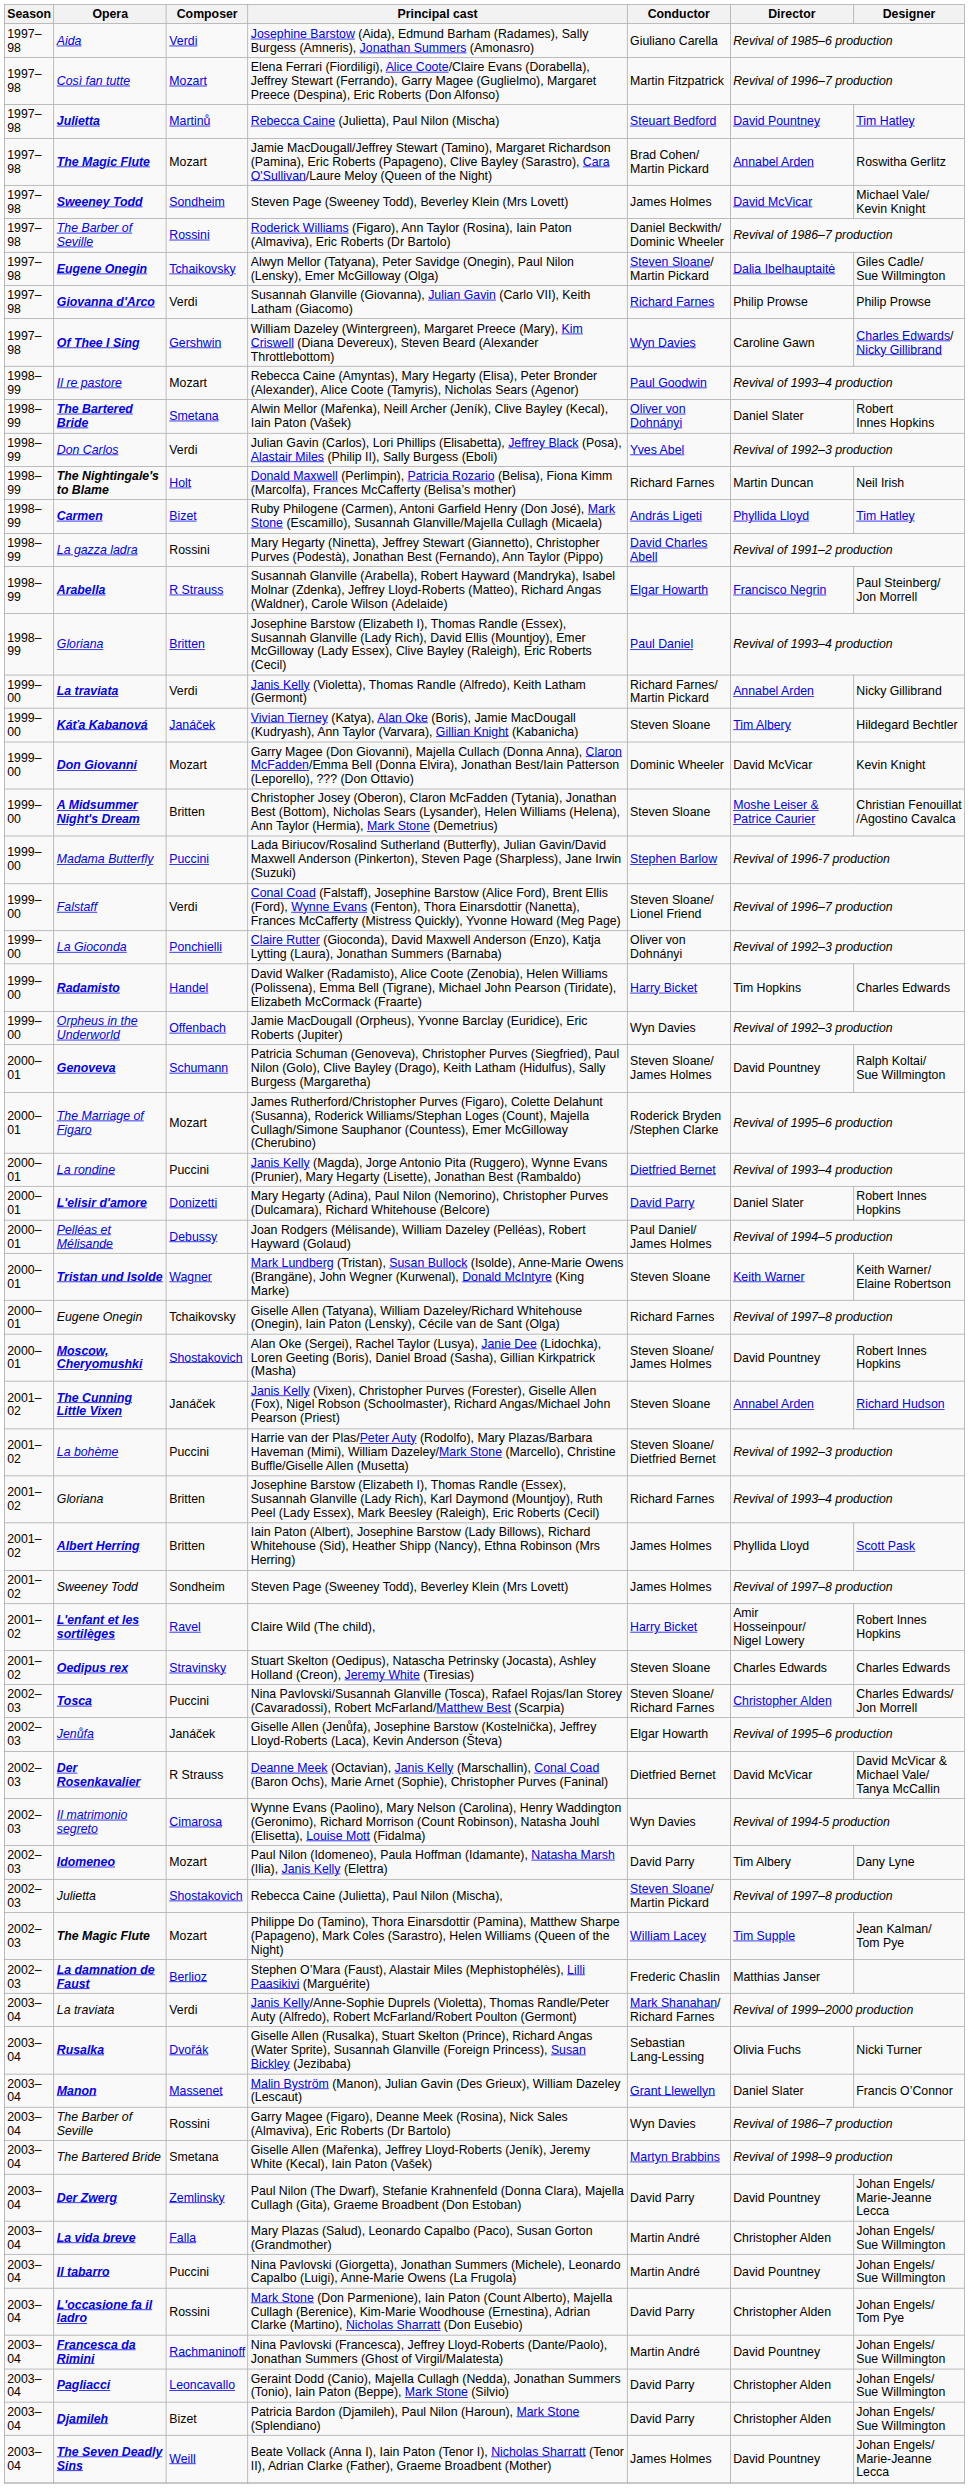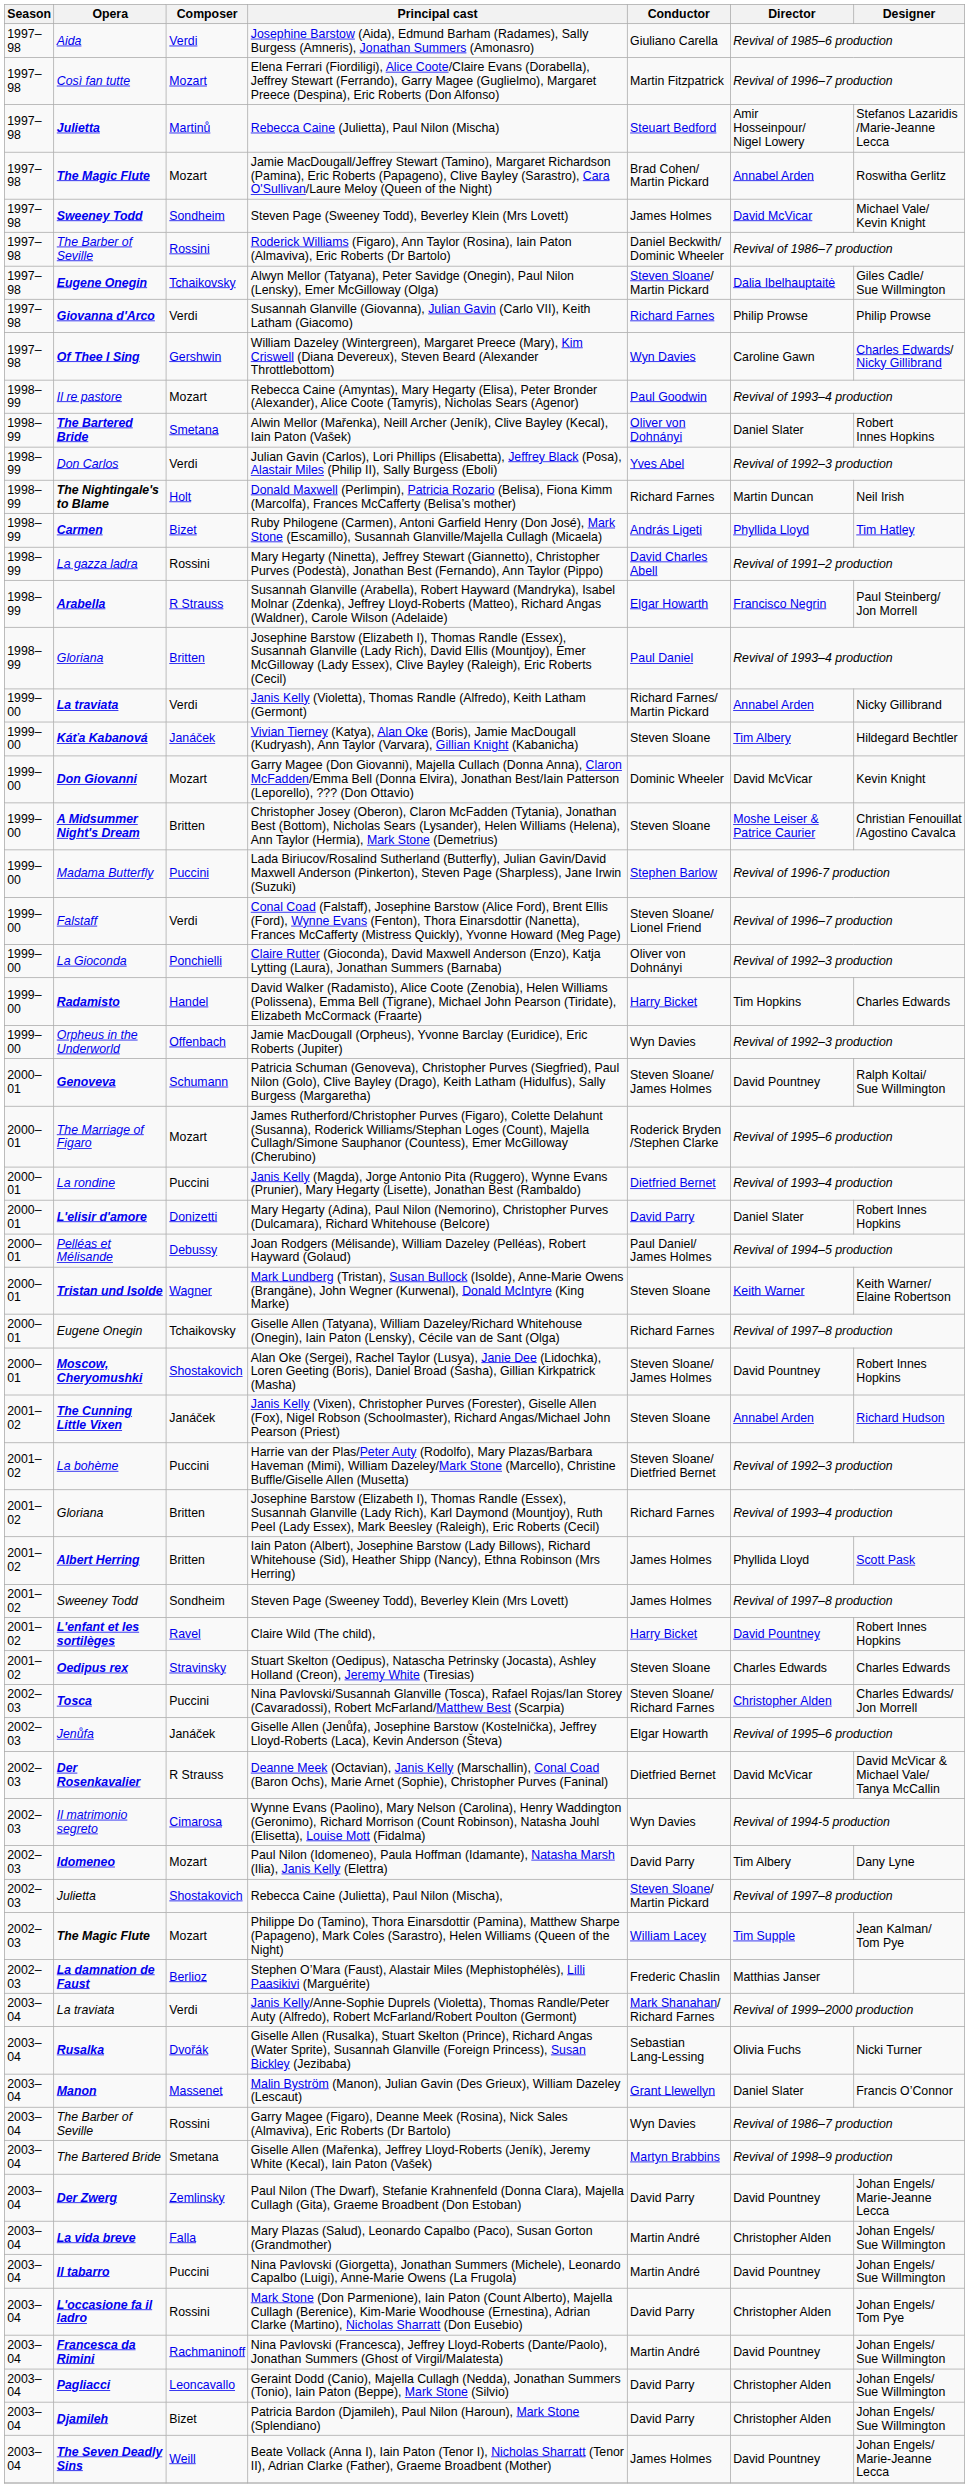Rebecca Caine (Julietta), Paul Nilon (Mischa) | Director: David Pountney -> Amir Hosseinpour/ Nigel Lowery
Rebecca Caine (Julietta), Paul Nilon (Mischa) | Designer: Tim Hatley -> Stefanos Lazaridis /Marie-Jeanne Lecca
Claire Wild (The child), | Director: Amir Hosseinpour/ Nigel Lowery -> David Pountney
